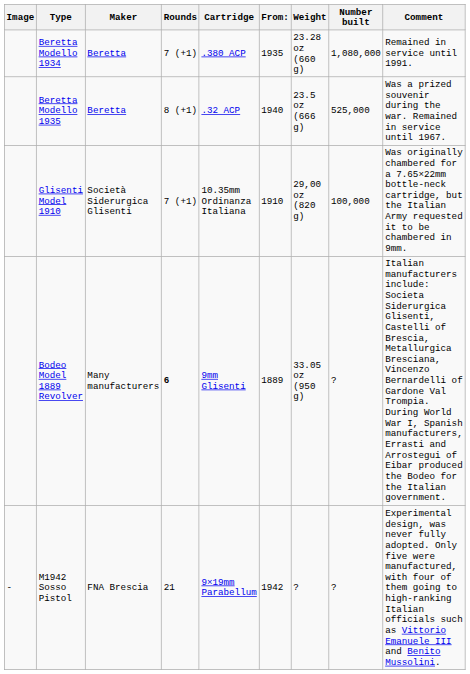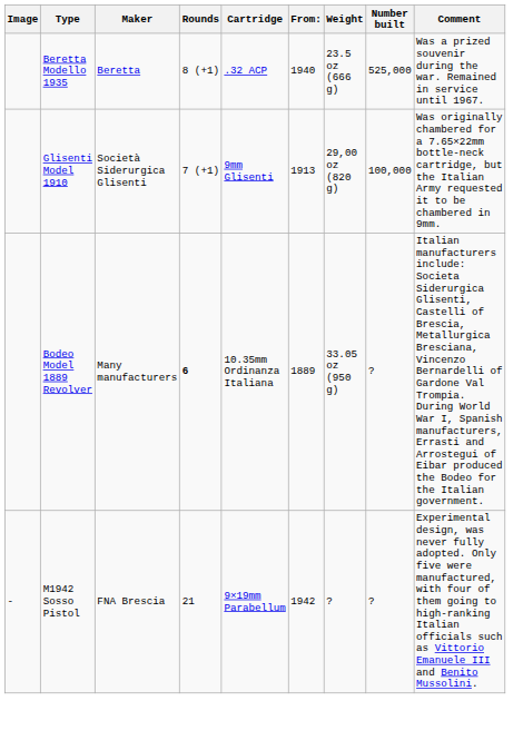- row: Beretta Modello 1934 | Beretta | 7 (+1) | .380 ACP | 1935 | 23.28 oz (660 g) | 1,080,000 | Remained in service until 1991.
Glisenti Model 1910 | Cartridge: 10.35mm Ordinanza Italiana -> 9mm Glisenti
Glisenti Model 1910 | From:: 1910 -> 1913
Bodeo Model 1889 Revolver | Cartridge: 9mm Glisenti -> 10.35mm Ordinanza Italiana
